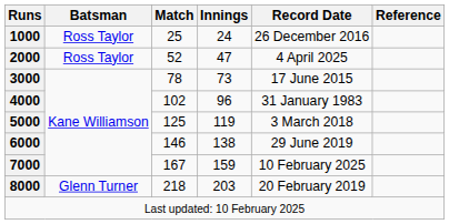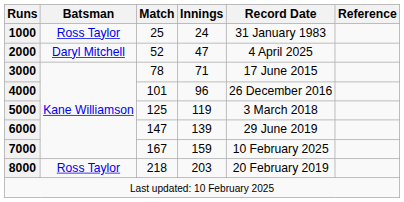1000 | Record Date: 26 December 2016 -> 31 January 1983
2000 | Batsman: Ross Taylor -> Daryl Mitchell
3000 | Innings: 73 -> 71
4000 | Match: 102 -> 101
4000 | Record Date: 31 January 1983 -> 26 December 2016
6000 | Match: 146 -> 147
6000 | Innings: 138 -> 139
8000 | Batsman: Glenn Turner -> Ross Taylor
